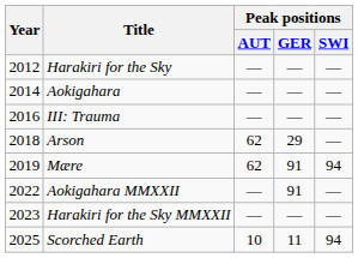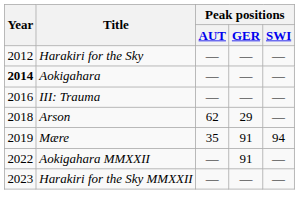Aokigahara | Year: normal -> bold
Mӕre | Peak positions / AUT: 62 -> 35
- row: 2025 | Scorched Earth | 10 | 11 | 94
